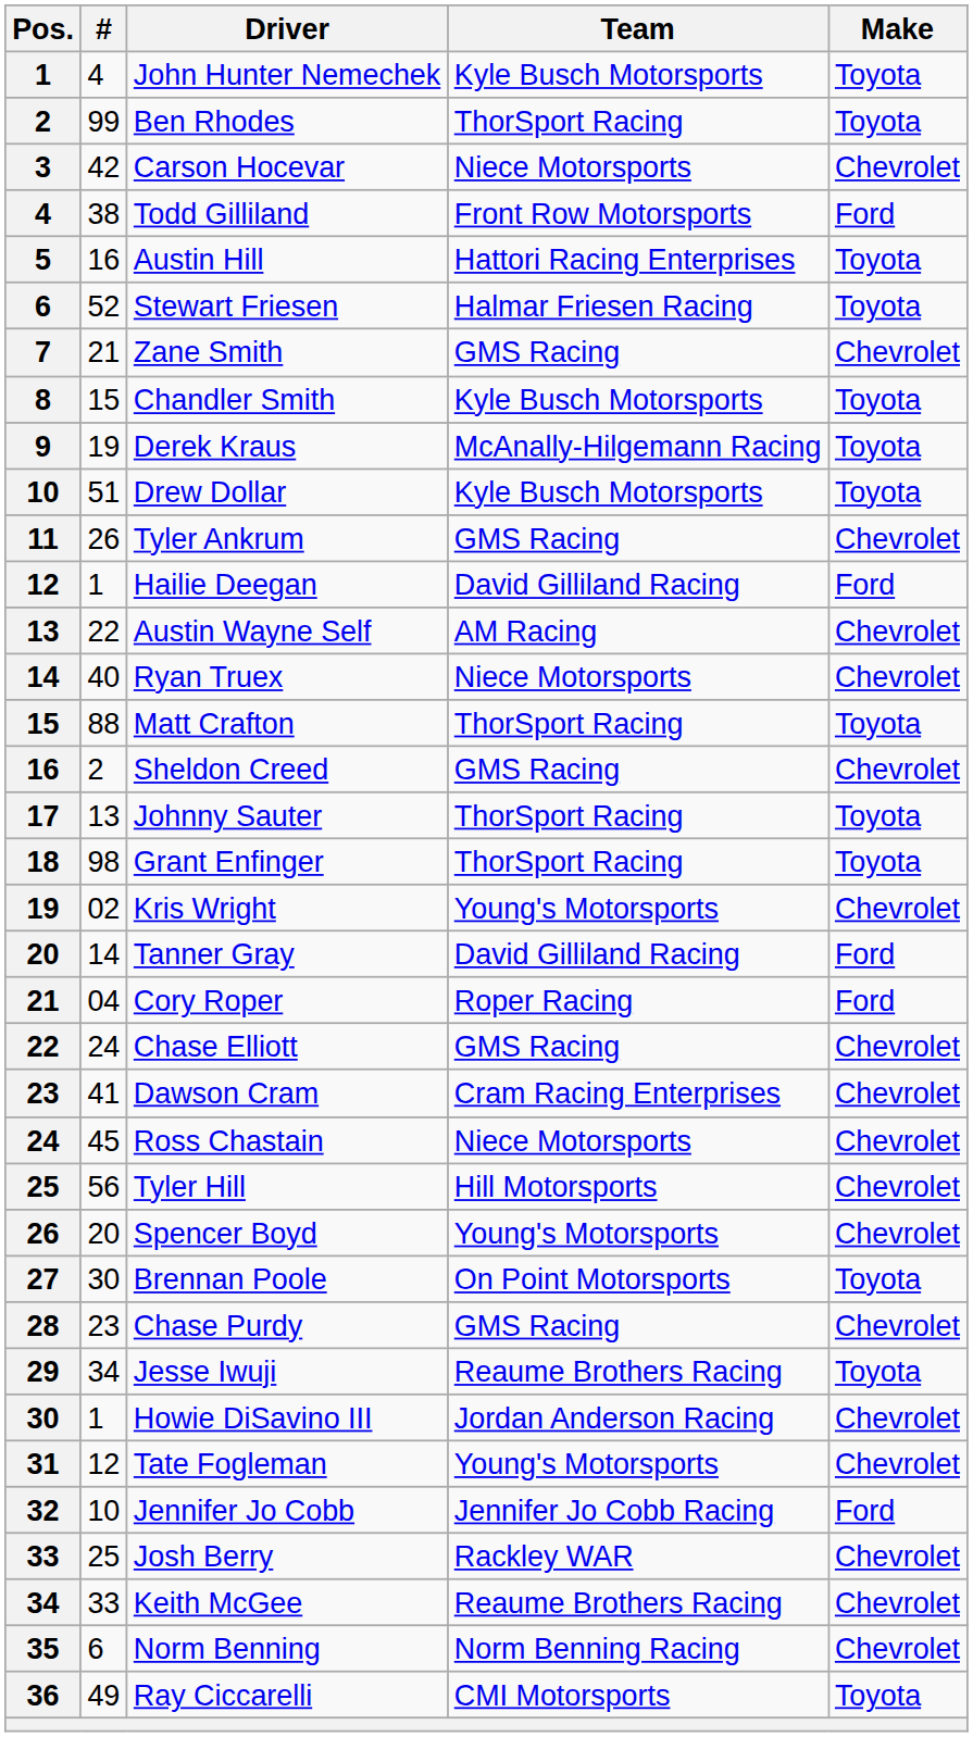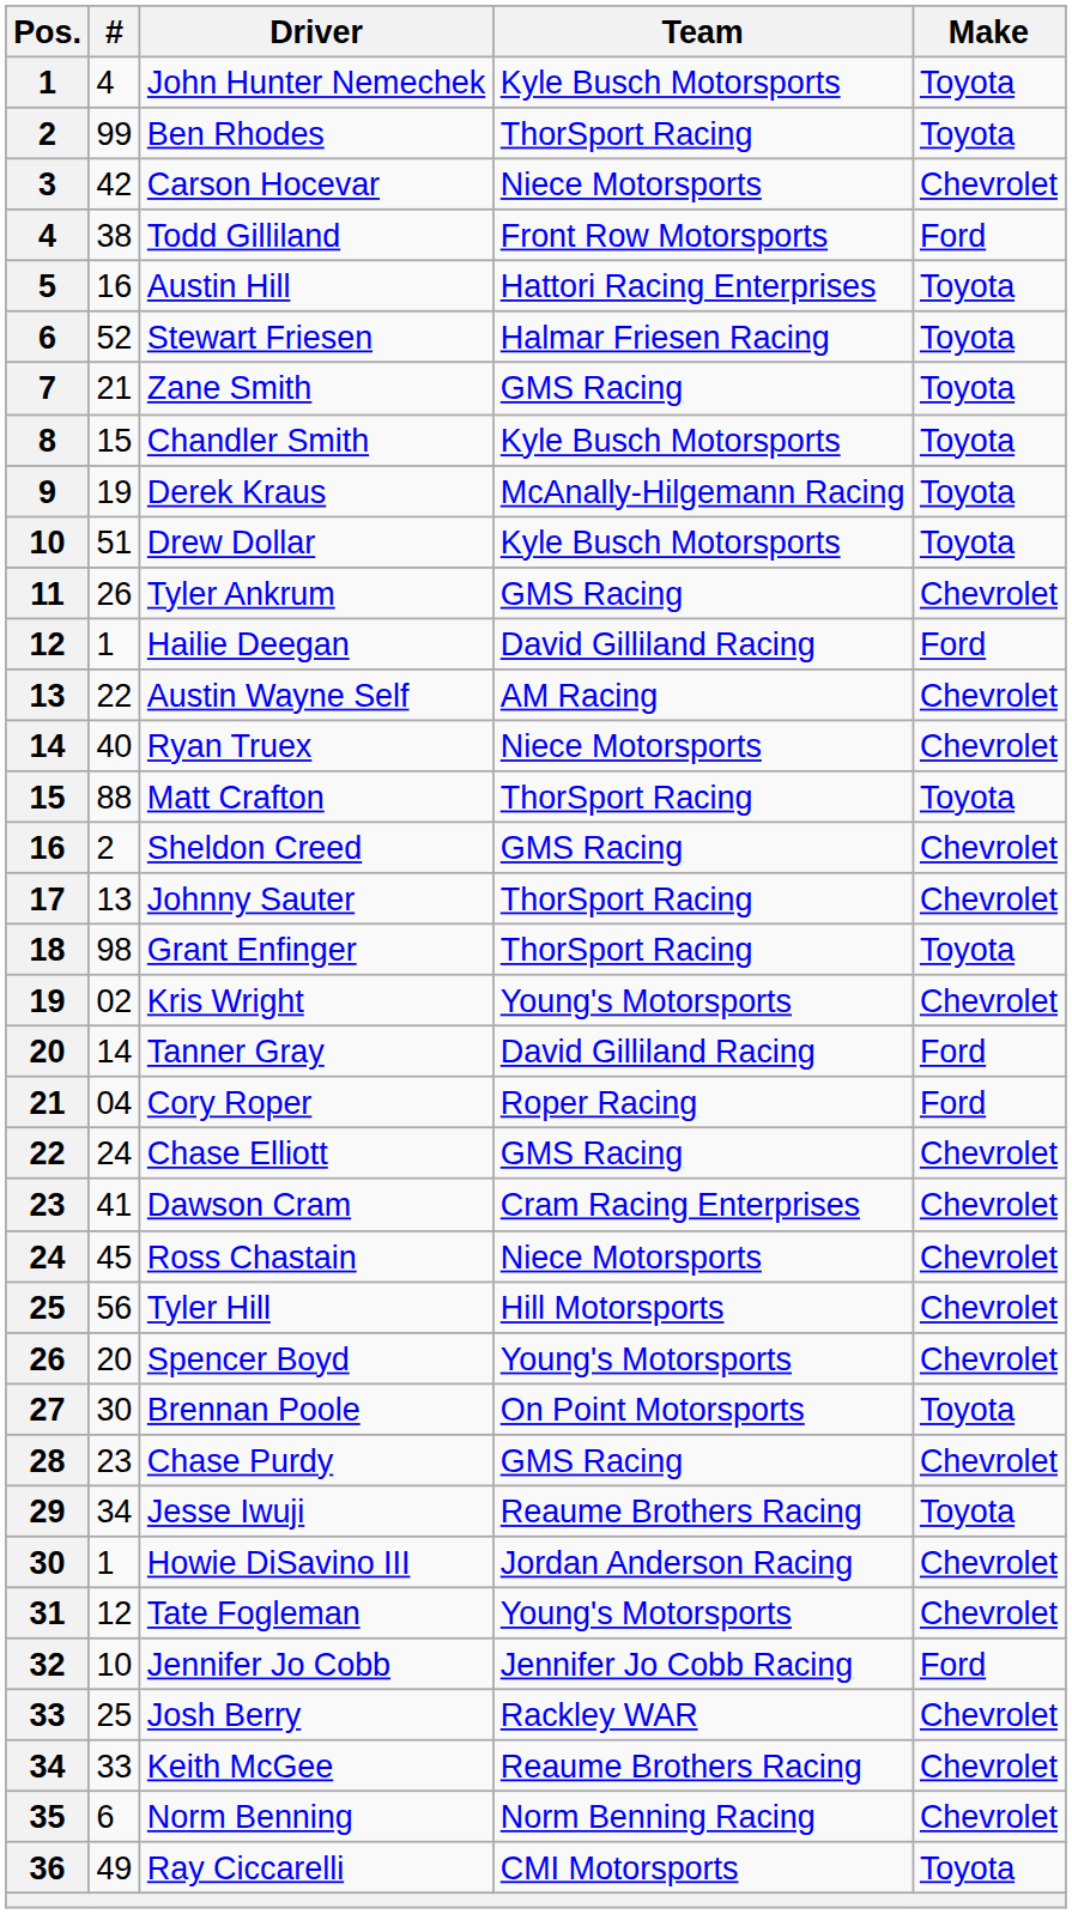Zane Smith | Make: Chevrolet -> Toyota
Johnny Sauter | Make: Toyota -> Chevrolet
